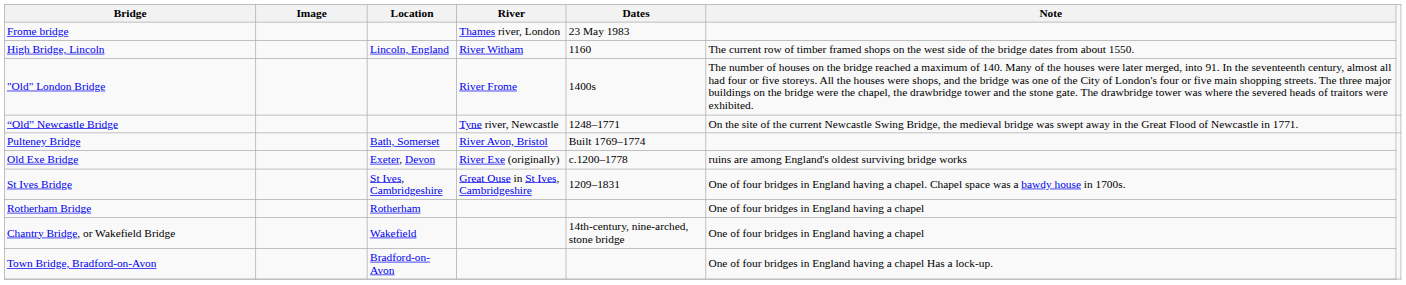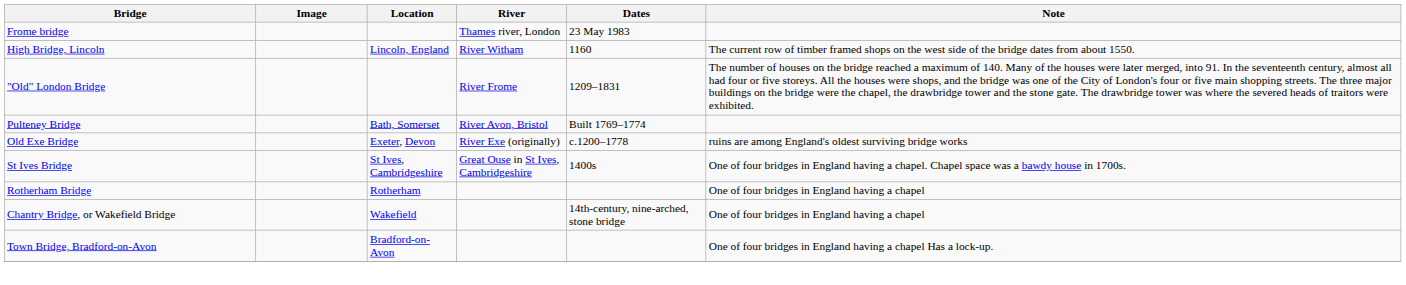"Old" London Bridge | Dates: 1400s -> 1209–1831
- row: “Old” Newcastle Bridge | Tyne river, Newcastle | 1248–1771 | On the site of the current Newcastle Swing Bridge, the medieval bridge was swept away in the Great Flood of Newcastle in 1771.
St Ives Bridge | Dates: 1209–1831 -> 1400s
